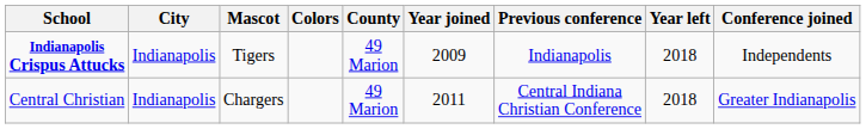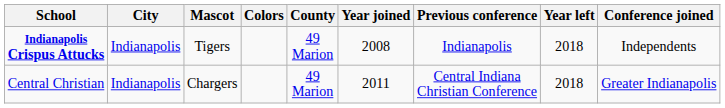Indianapolis Crispus Attucks | Year joined: 2009 -> 2008
